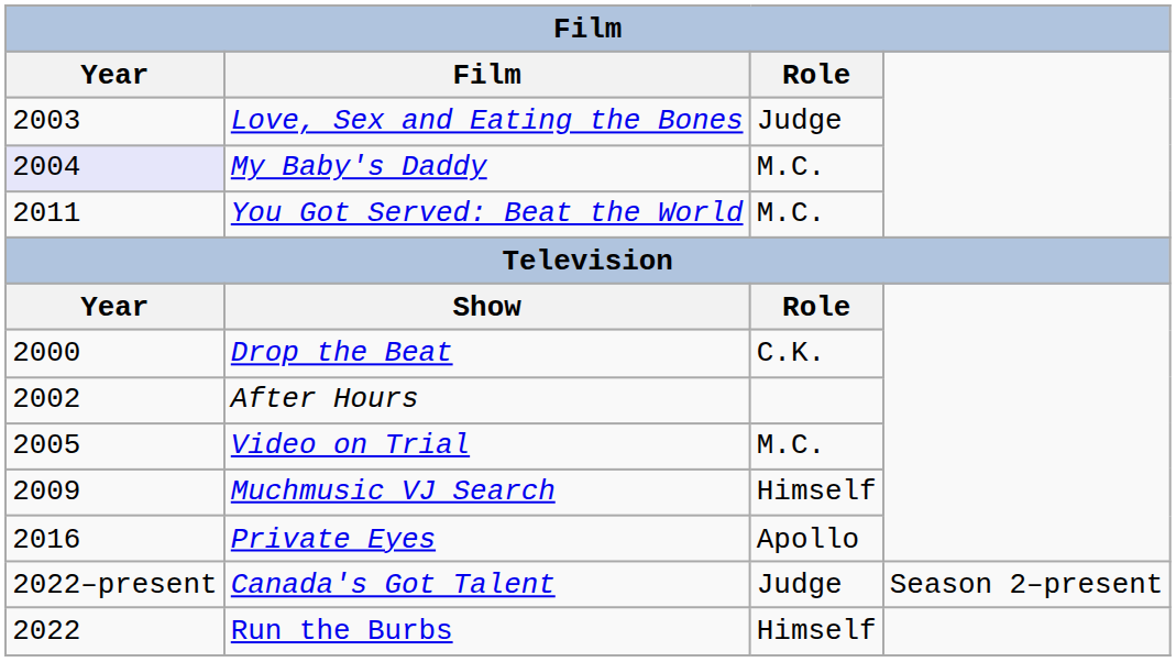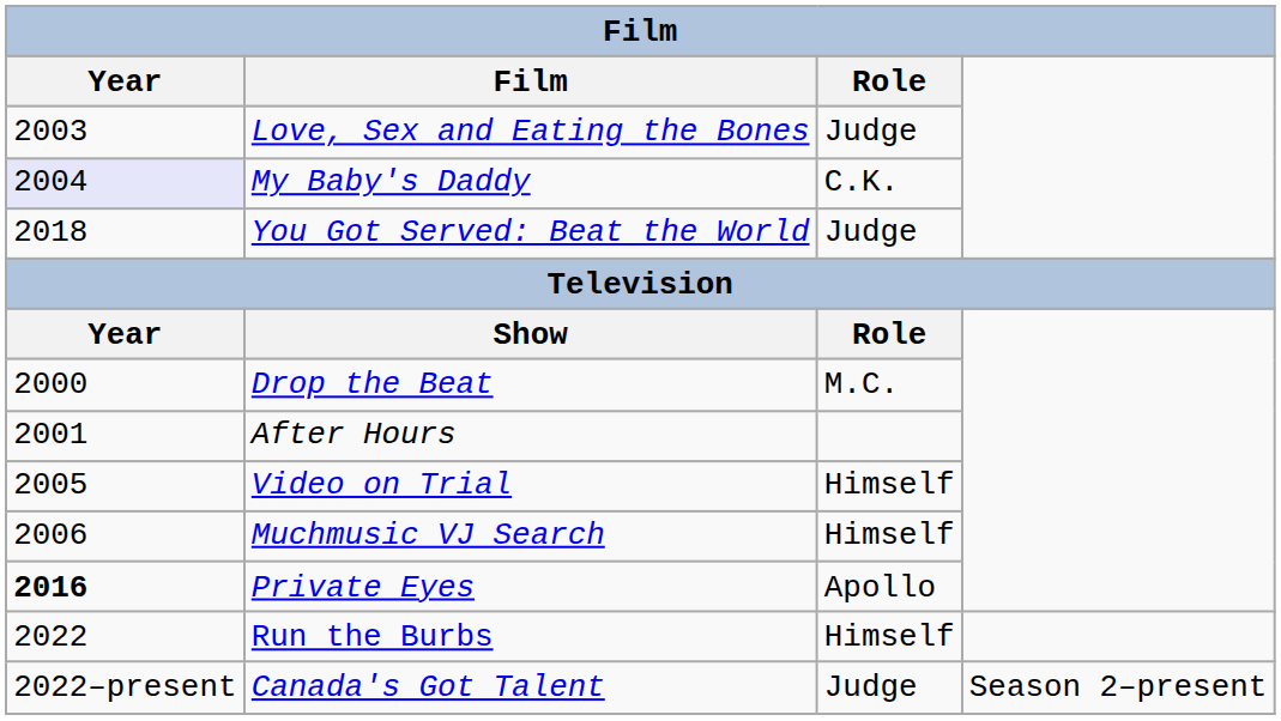My Baby's Daddy | Role: M.C. -> C.K.
You Got Served: Beat the World | Year: 2011 -> 2018
You Got Served: Beat the World | Role: M.C. -> Judge
Drop the Beat | Role: C.K. -> M.C.
After Hours | Year: 2002 -> 2001
Video on Trial | Role: M.C. -> Himself
Muchmusic VJ Search | Year: 2009 -> 2006
Private Eyes | Year: normal -> bold
rows swapped: Run the Burbs <-> Canada's Got Talent
